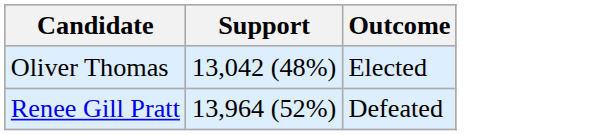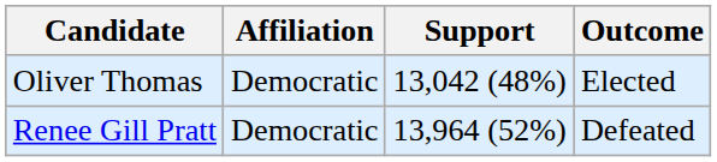+ column: Affiliation | Democratic | Democratic
